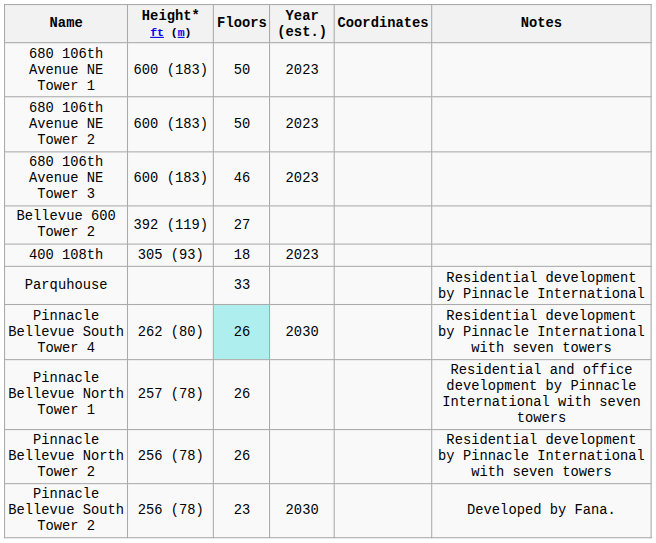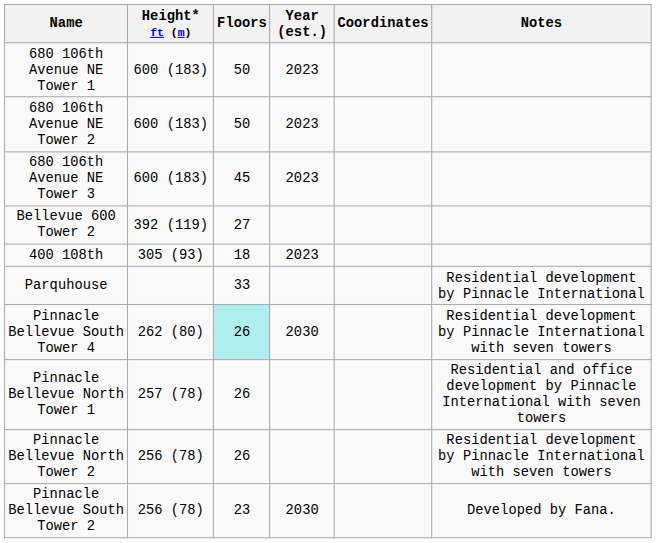680 106th Avenue NE Tower 3 | Floors: 46 -> 45
